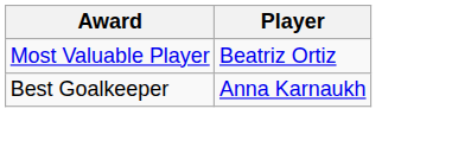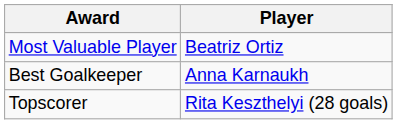+ row: Topscorer | Rita Keszthelyi (28 goals)
